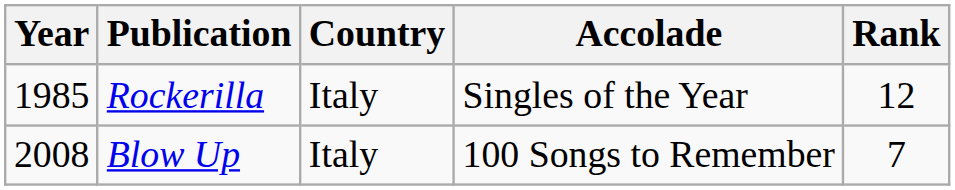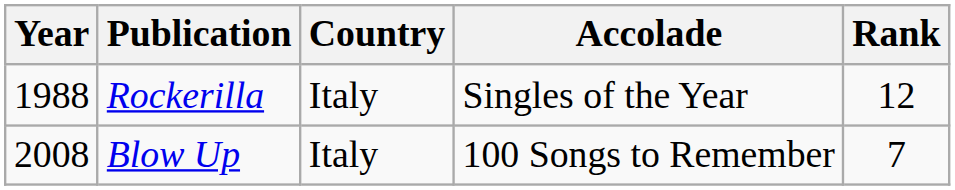Rockerilla | Year: 1985 -> 1988
